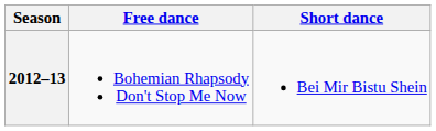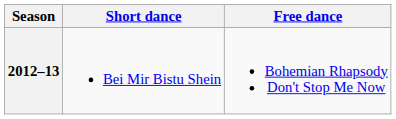columns swapped: Short dance <-> Free dance
